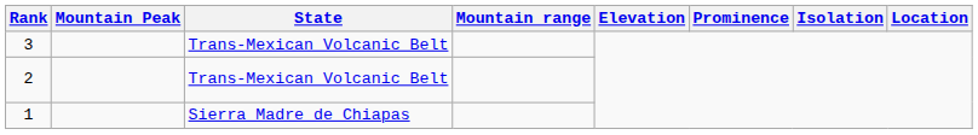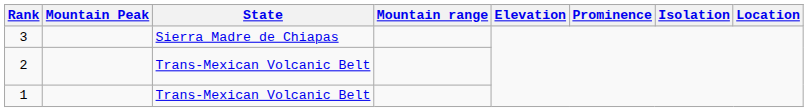3 | State: Trans-Mexican Volcanic Belt -> Sierra Madre de Chiapas
1 | State: Sierra Madre de Chiapas -> Trans-Mexican Volcanic Belt
